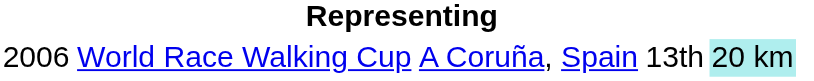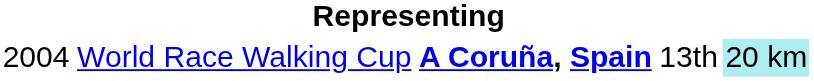World Race Walking Cup | column 1: 2006 -> 2004
World Race Walking Cup | column 3: normal -> bold
